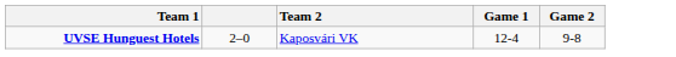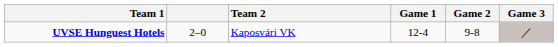+ column: Game 3 | ／
